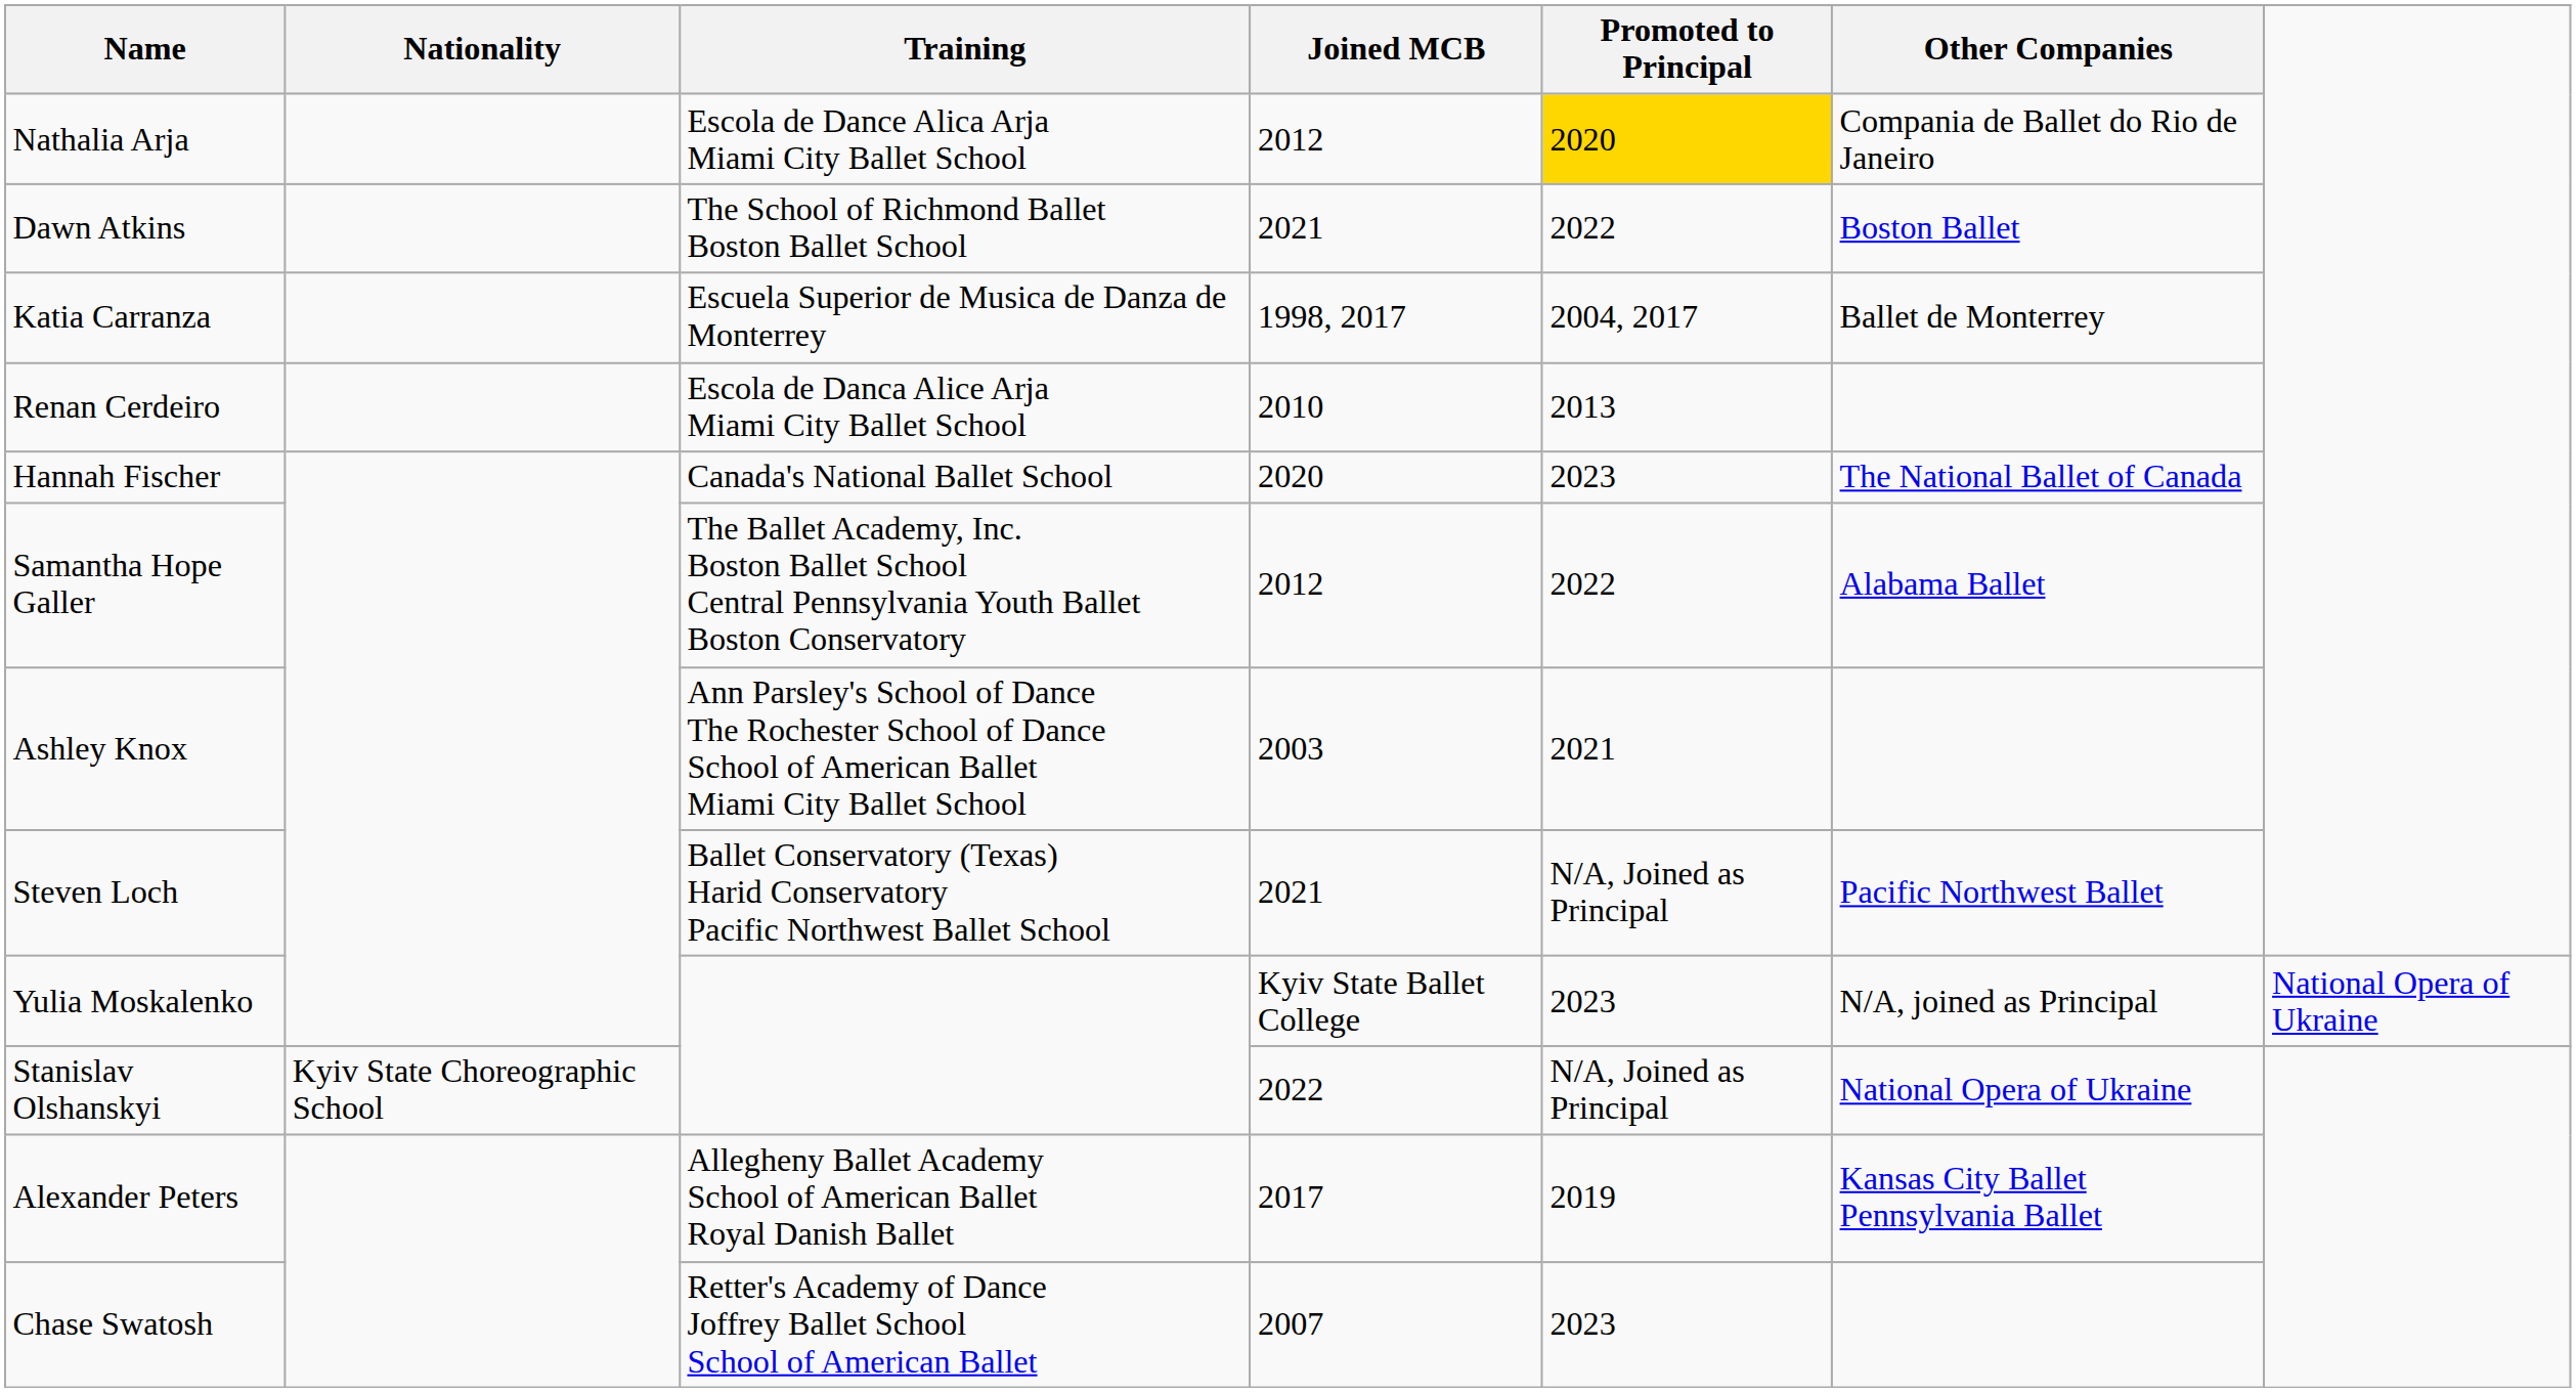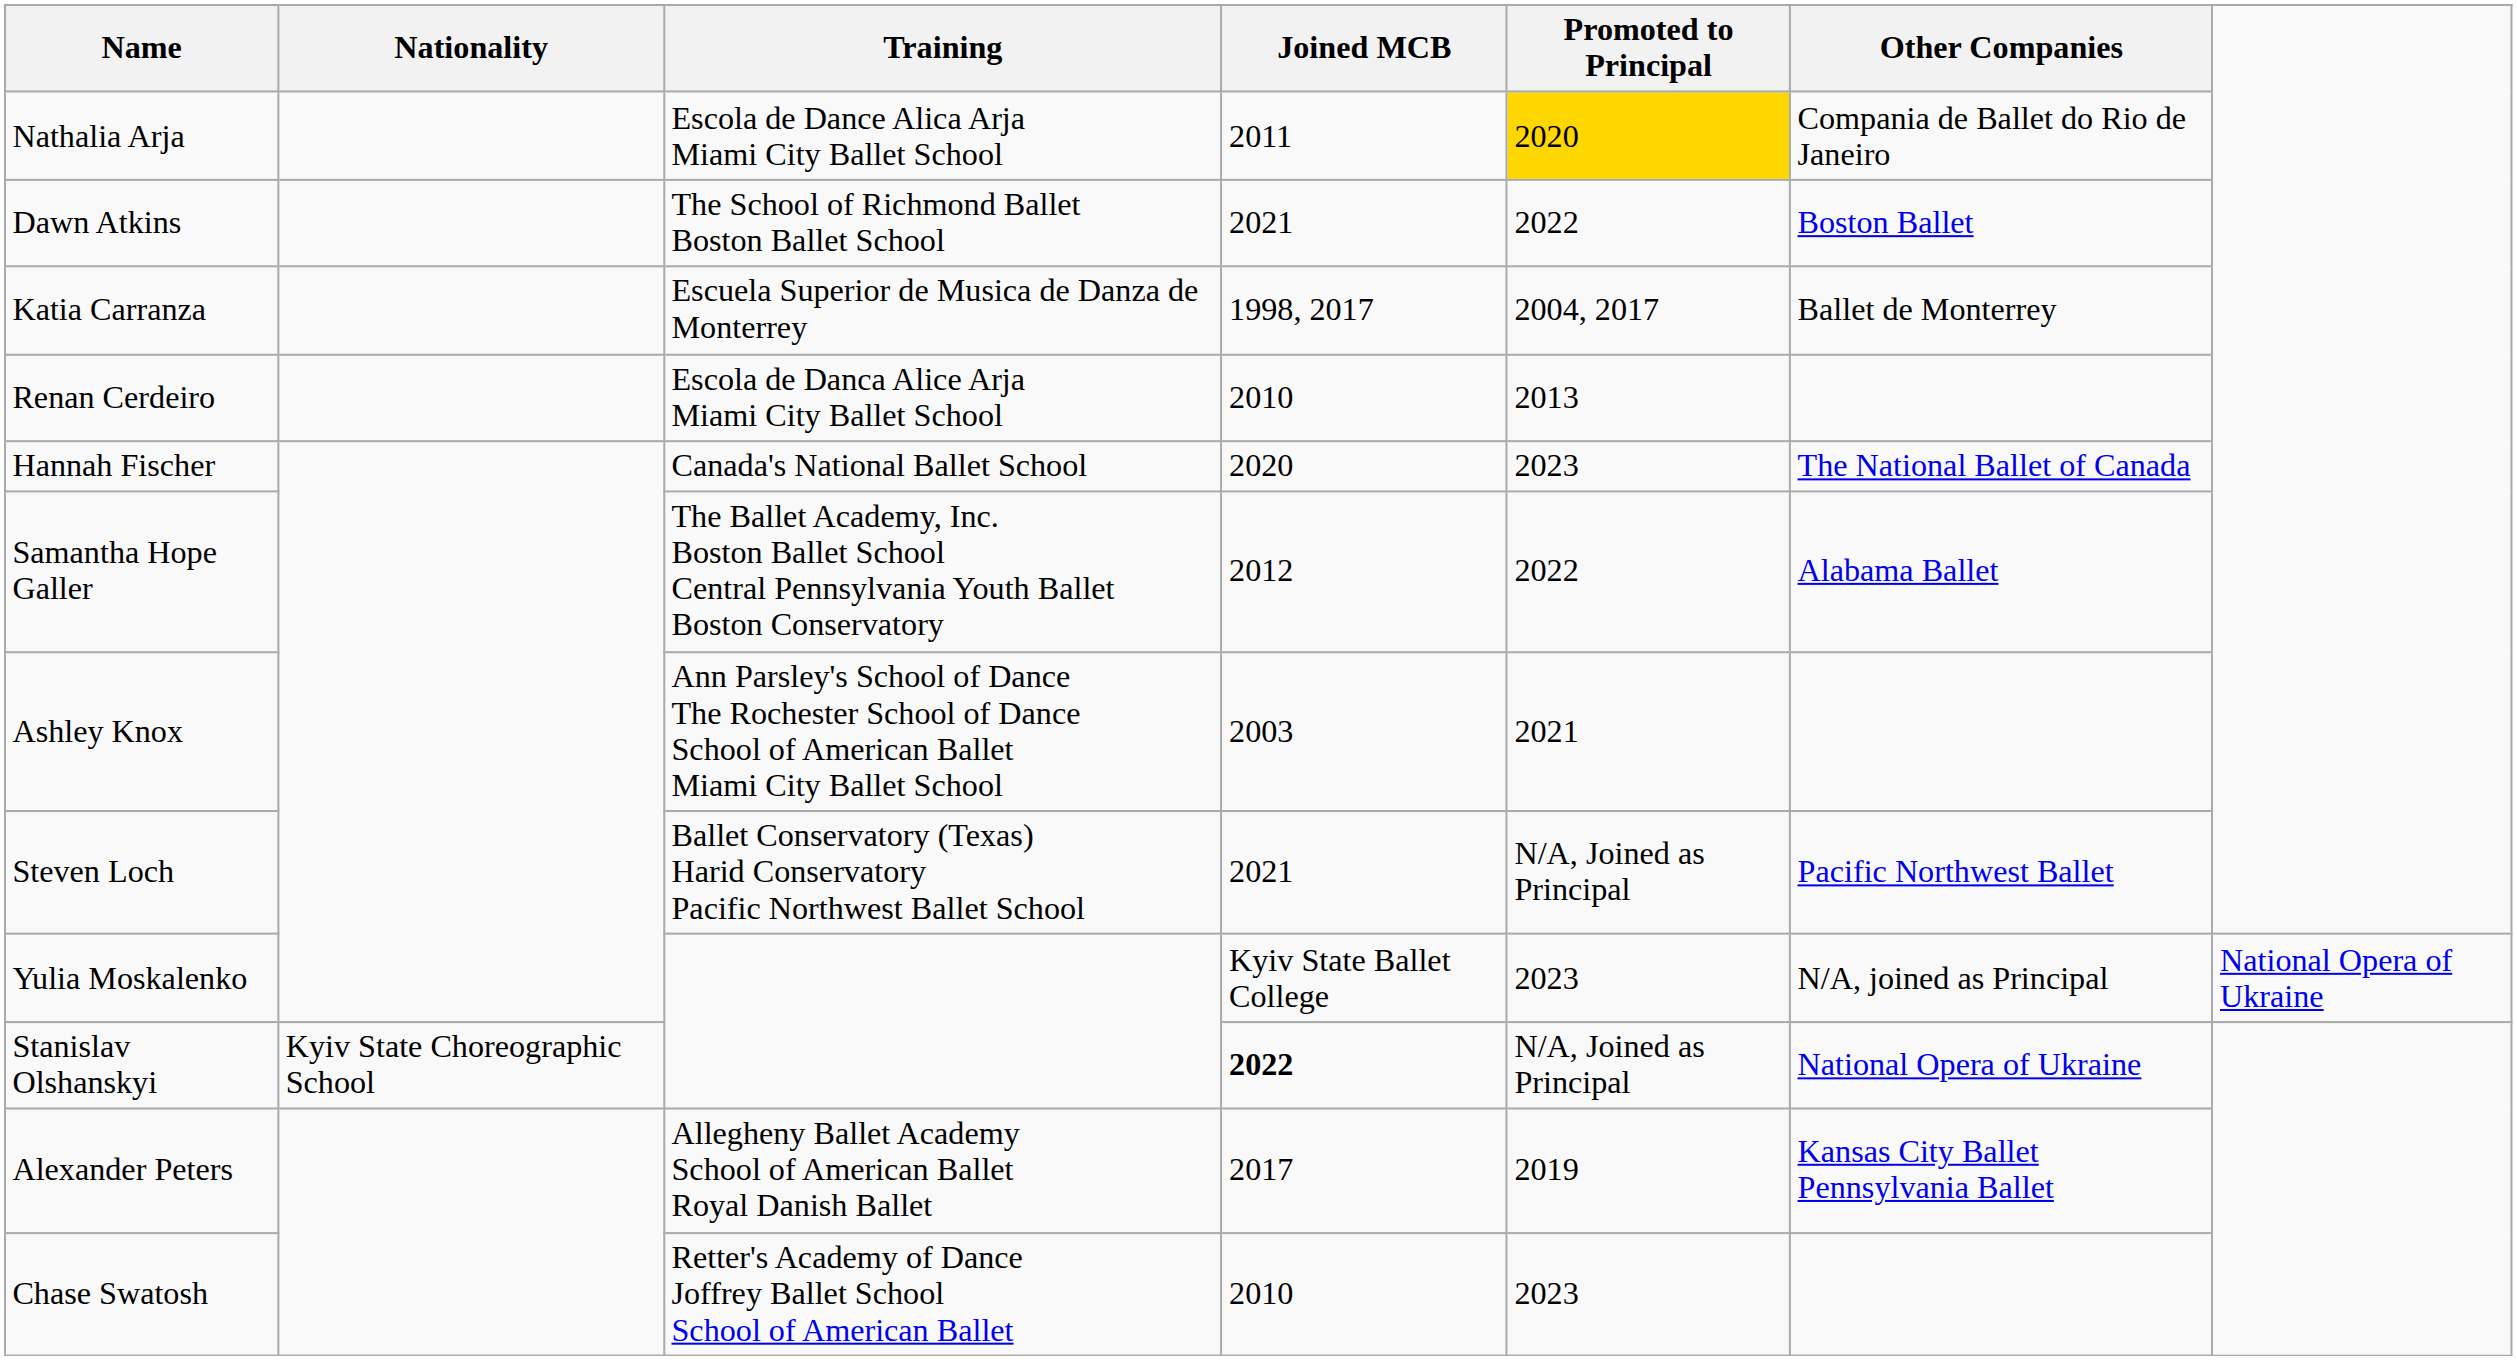Nathalia Arja | Joined MCB: 2012 -> 2011
Stanislav Olshanskyi | Joined MCB: normal -> bold
Chase Swatosh | Joined MCB: 2007 -> 2010
